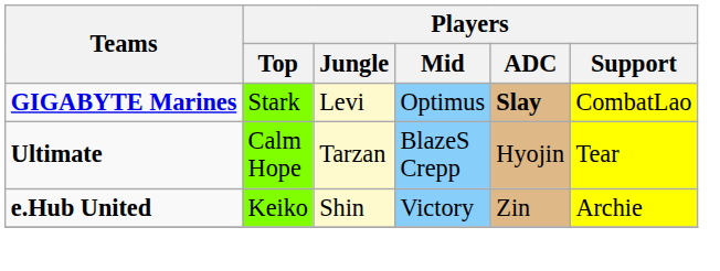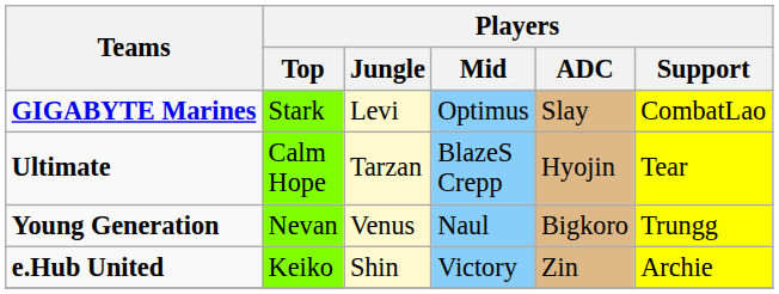GIGABYTE Marines | Players / ADC: bold -> normal
+ row: Young Generation | Nevan | Venus | Naul | Bigkoro | Trungg
